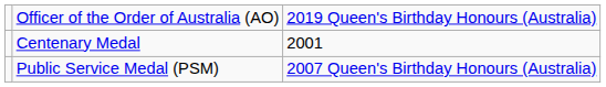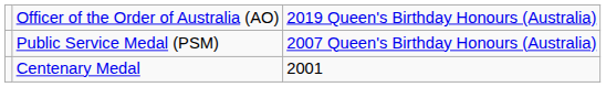rows swapped: Public Service Medal (PSM) <-> Centenary Medal
